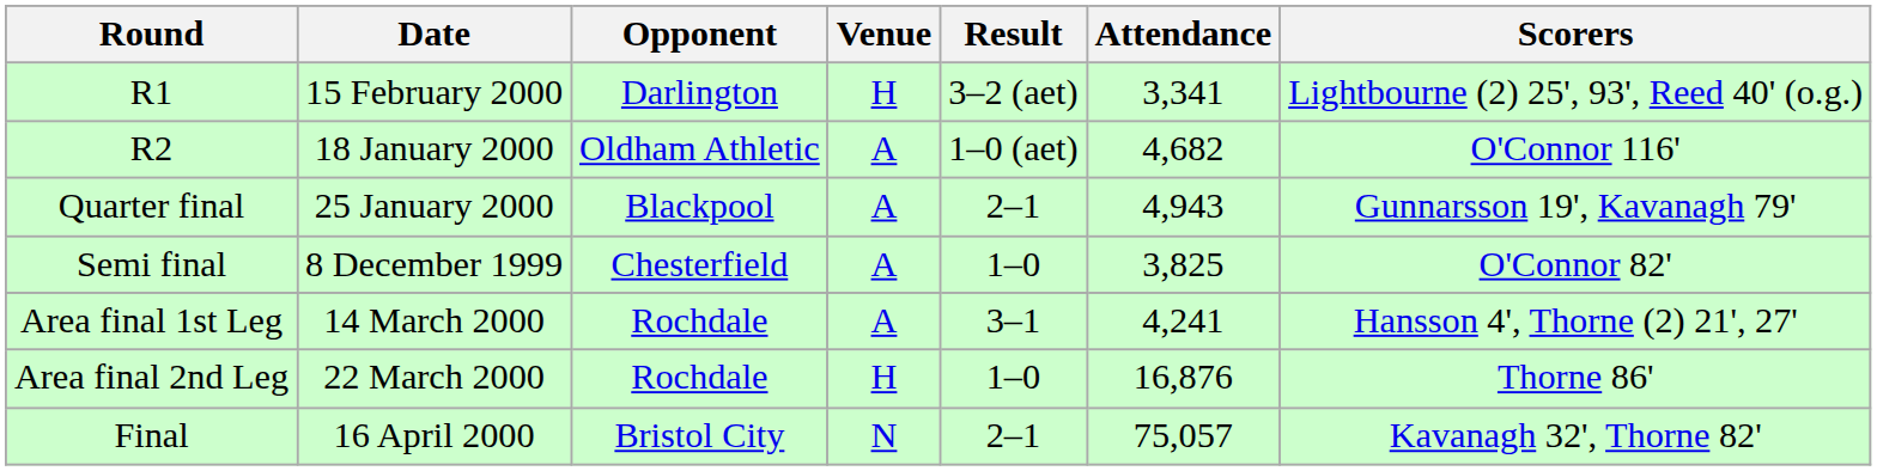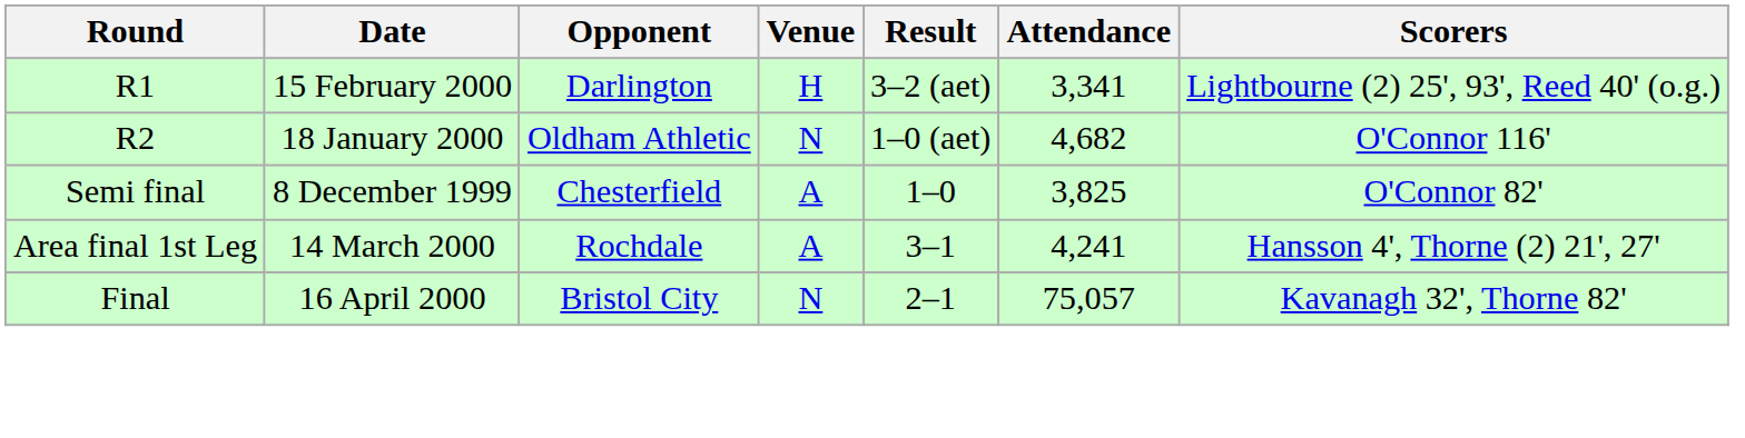R2 | Venue: A -> N
- row: Quarter final | 25 January 2000 | Blackpool | A | 2–1 | 4,943 | Gunnarsson 19', Kavanagh 79'
- row: Area final 2nd Leg | 22 March 2000 | Rochdale | H | 1–0 | 16,876 | Thorne 86'
